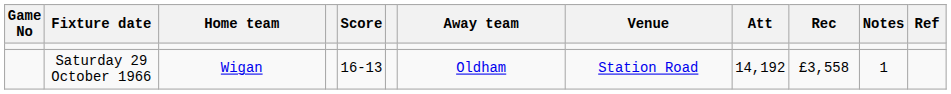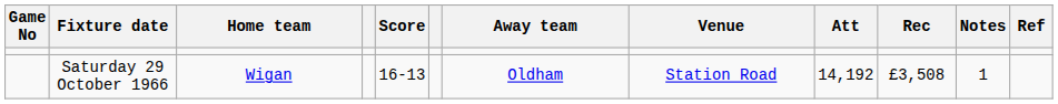Saturday 29 October 1966 | Rec: £3,558 -> £3,508
